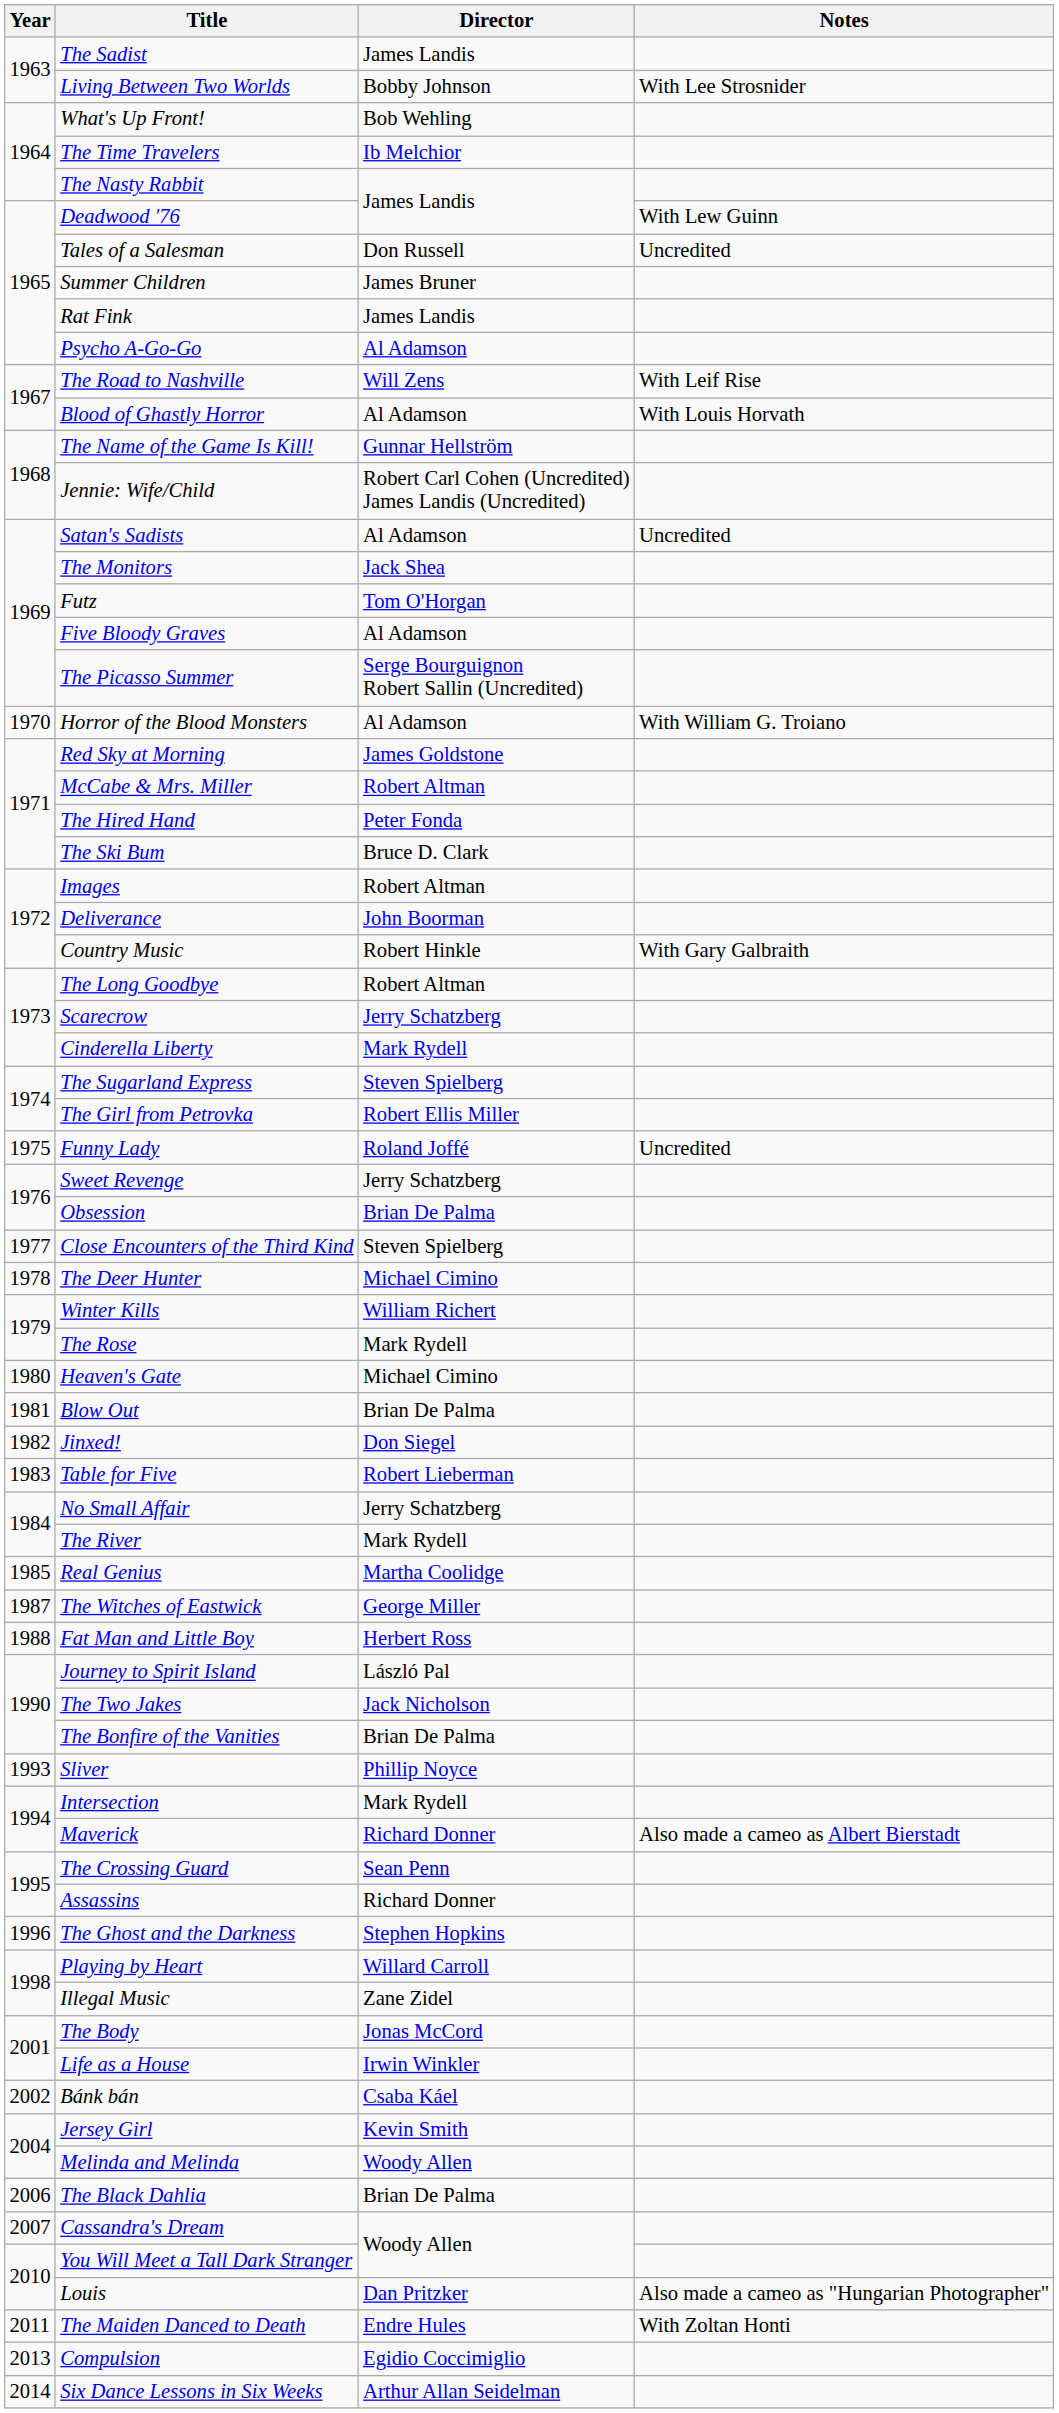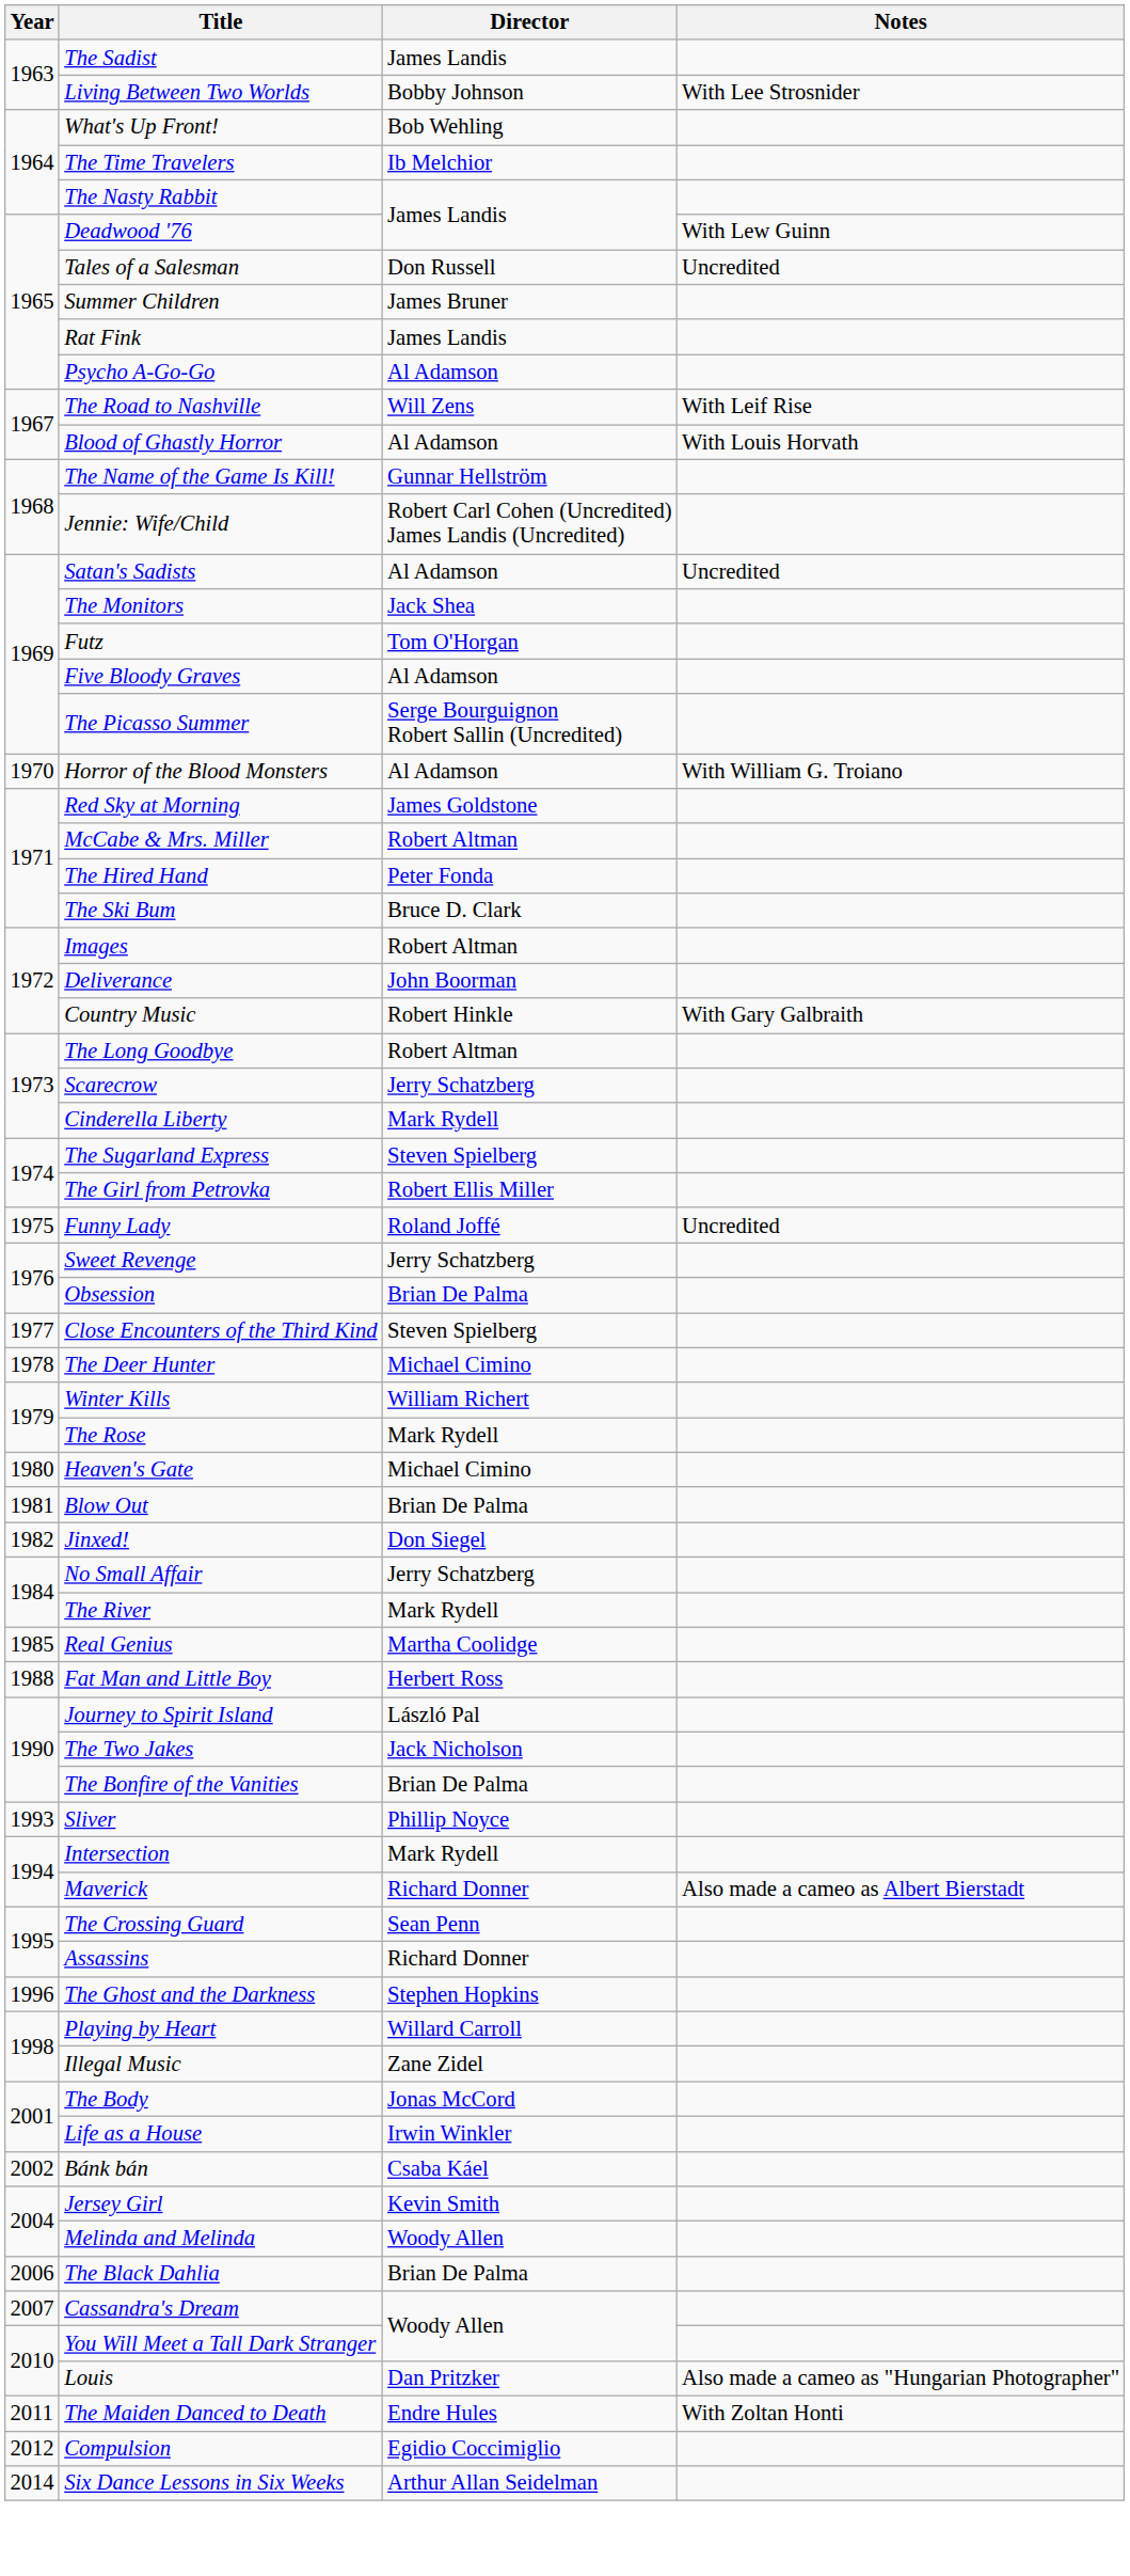- row: 1983 | Table for Five | Robert Lieberman
- row: 1987 | The Witches of Eastwick | George Miller
Compulsion | Year: 2013 -> 2012
